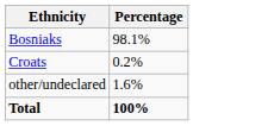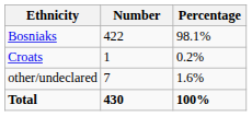+ column: Number | 422 | 1 | 7 | 430
